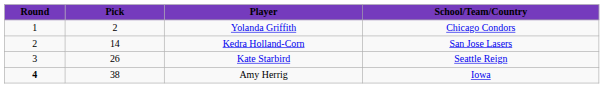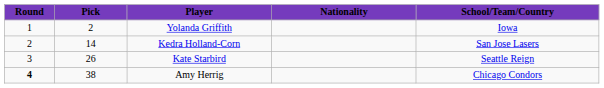+ column: Nationality
Yolanda Griffith | School/Team/Country: Chicago Condors -> Iowa
Amy Herrig | School/Team/Country: Iowa -> Chicago Condors
